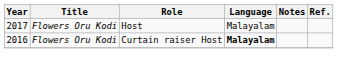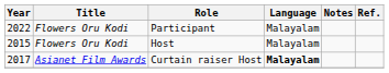+ row: 2022 | Flowers Oru Kodi | Participant | Malayalam
Host | Year: 2017 -> 2015
Curtain raiser Host | Year: 2016 -> 2017
Curtain raiser Host | Title: Flowers Oru Kodi -> Asianet Film Awards
